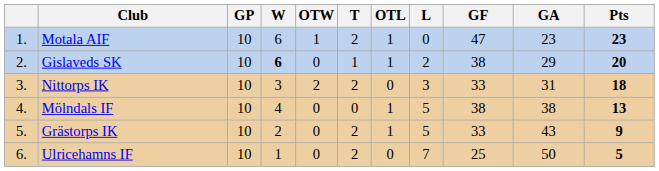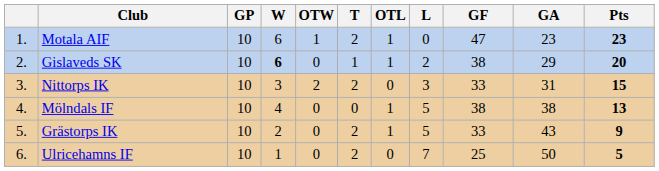Nittorps IK | Pts: 18 -> 15
